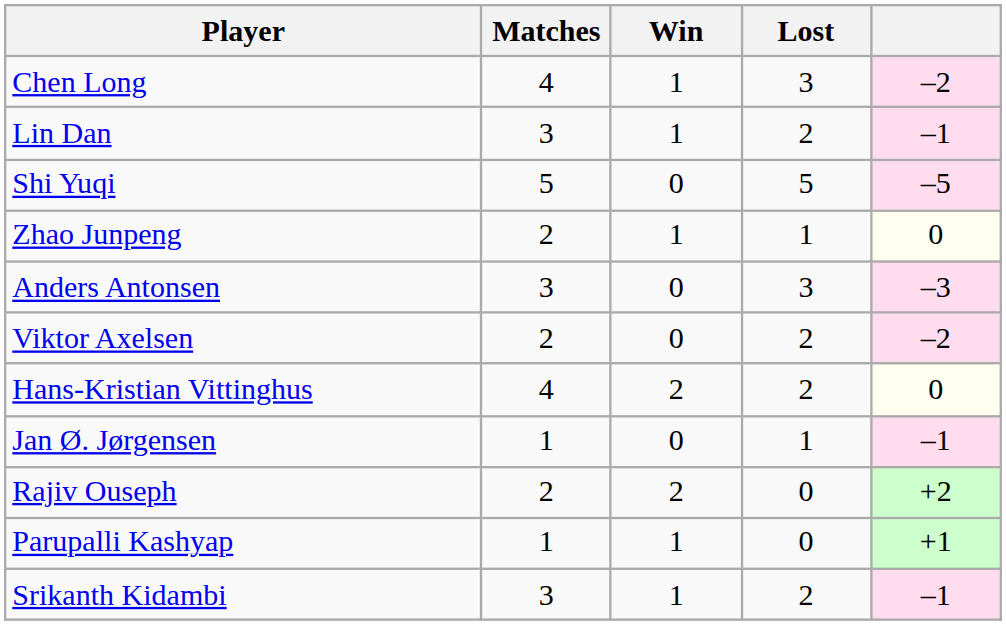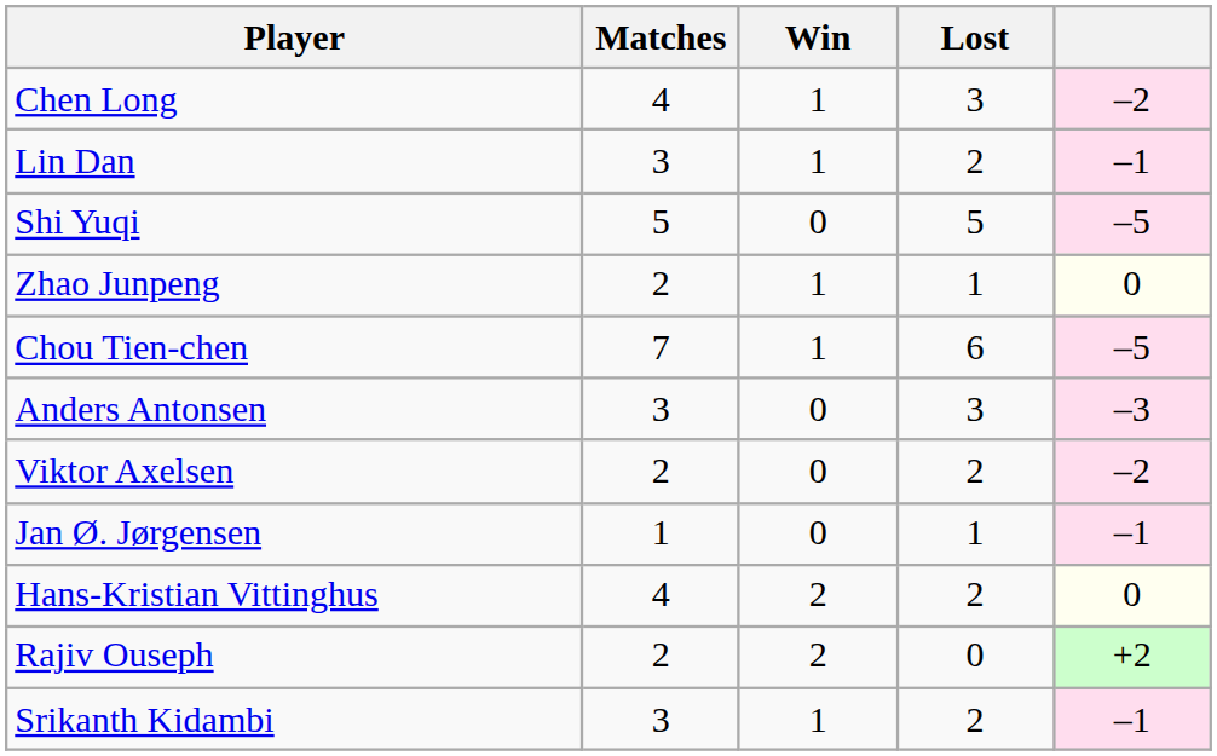+ row: Chou Tien-chen | 7 | 1 | 6 | –5
rows swapped: Jan Ø. Jørgensen <-> Hans-Kristian Vittinghus
- row: Parupalli Kashyap | 1 | 1 | 0 | +1
